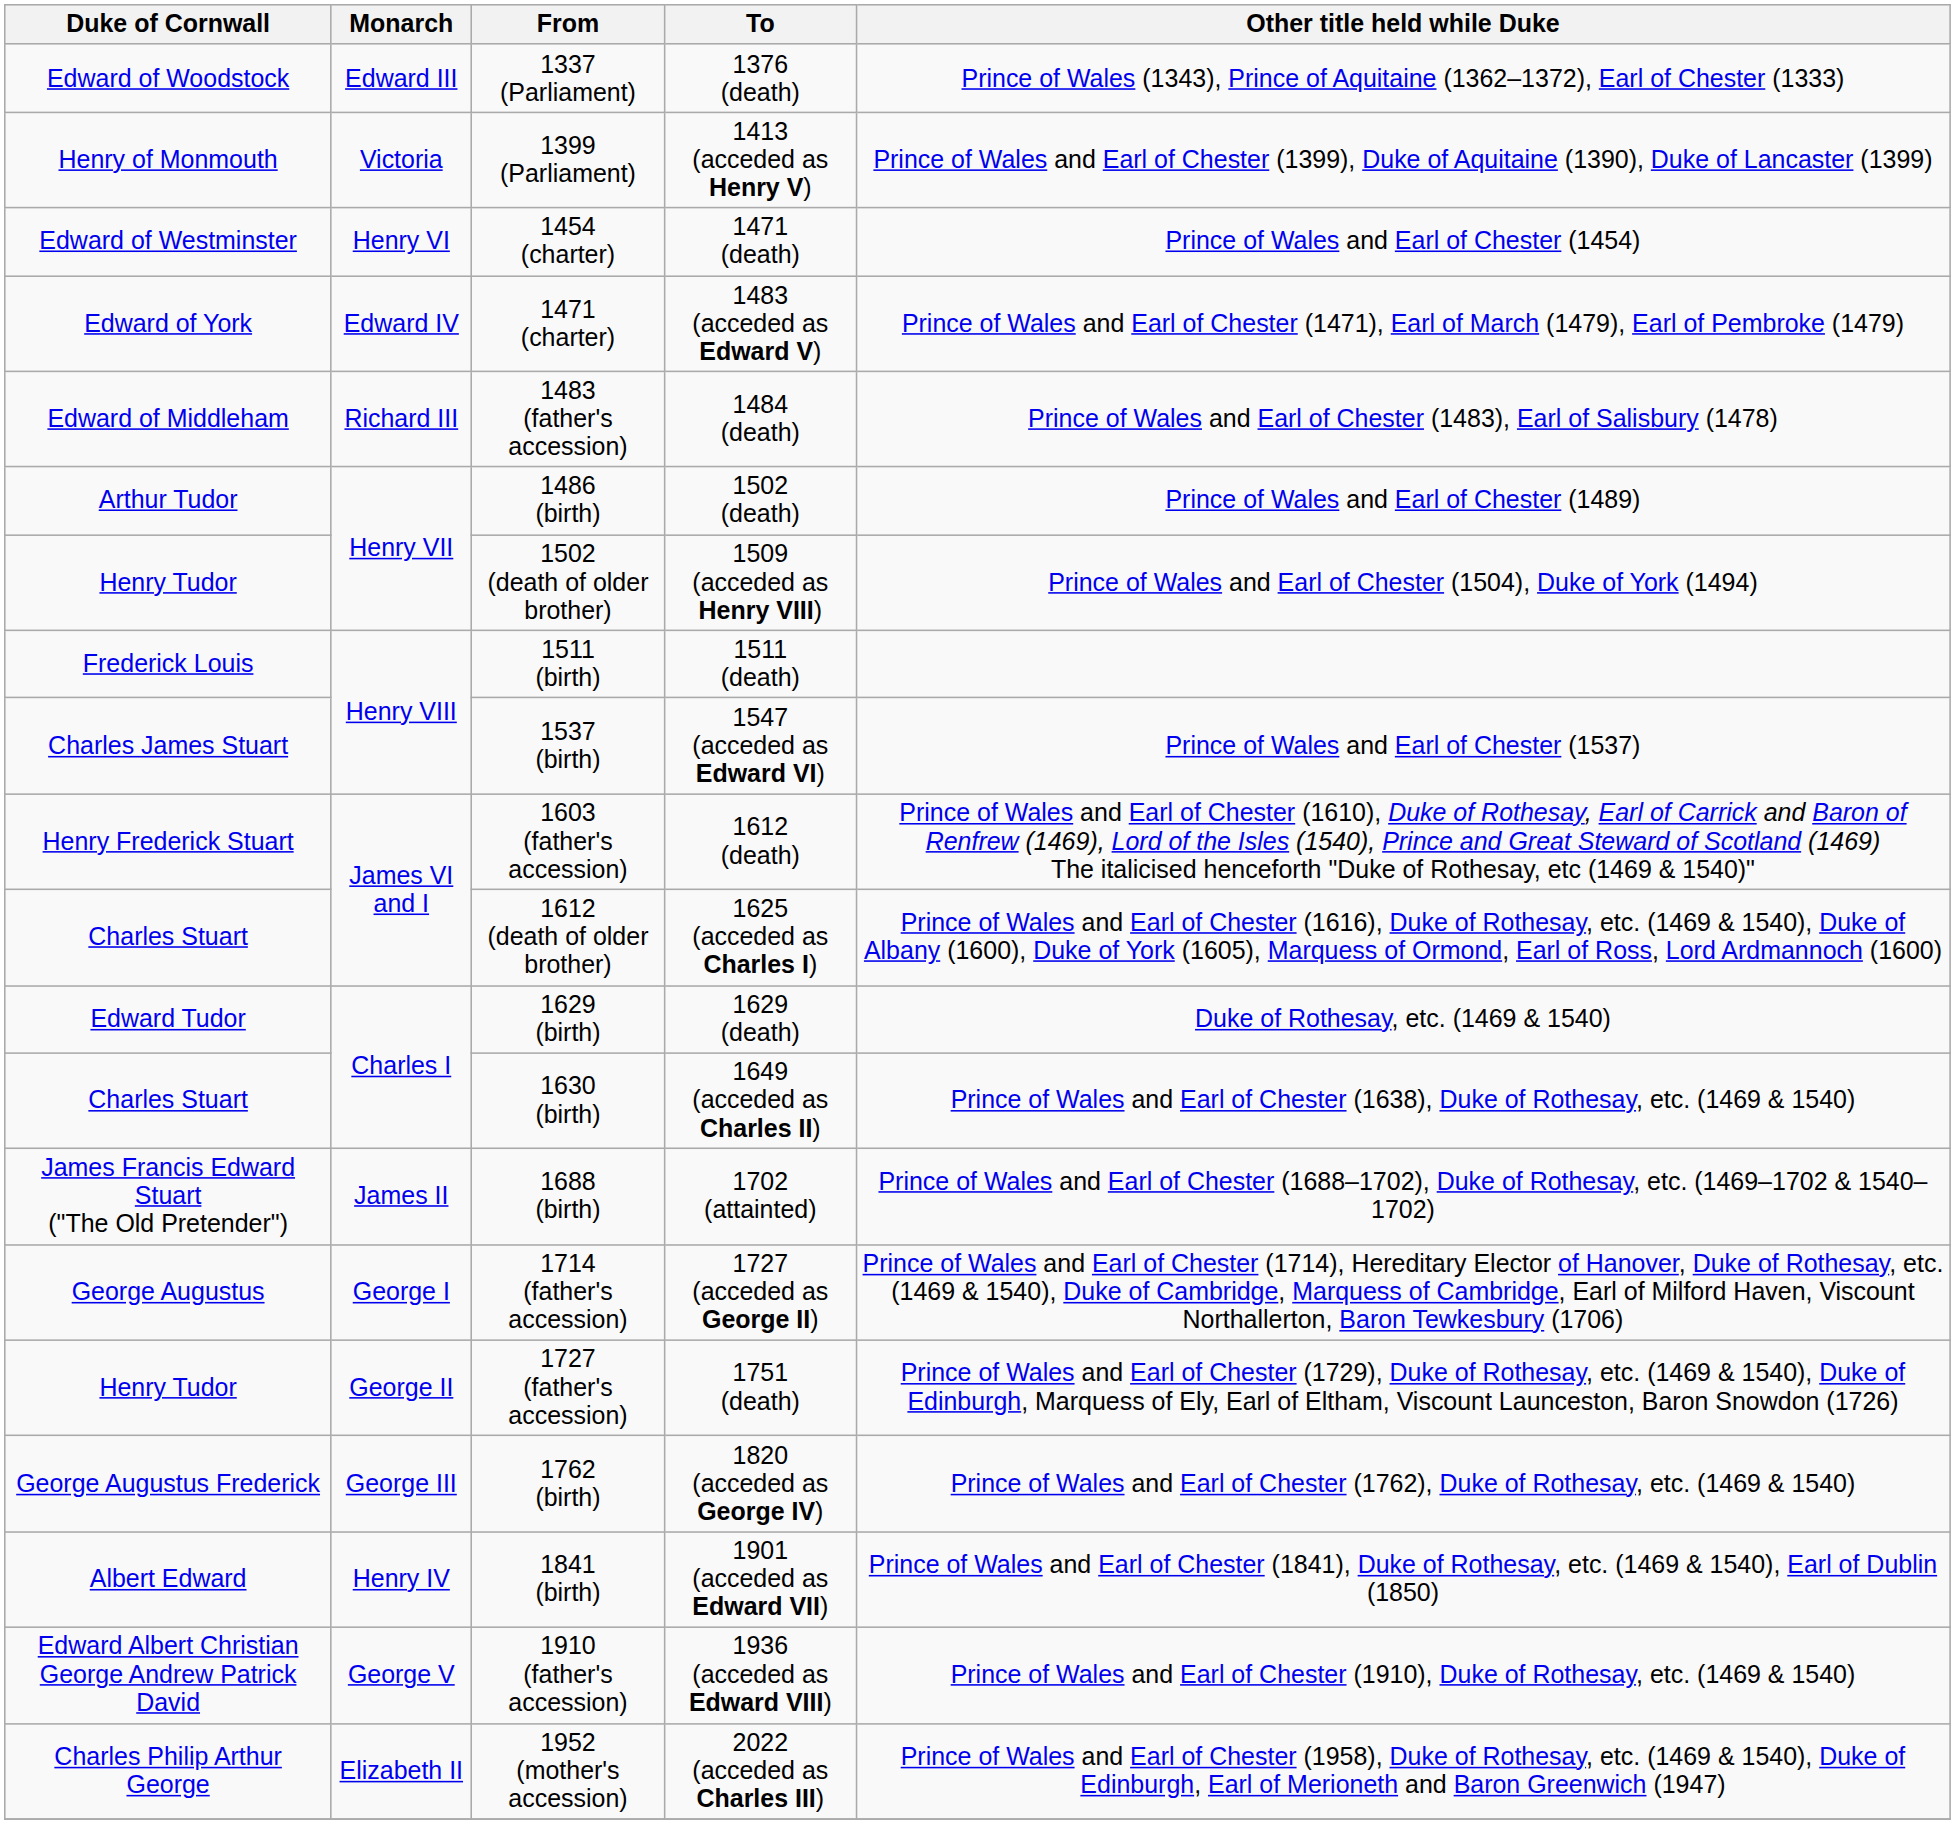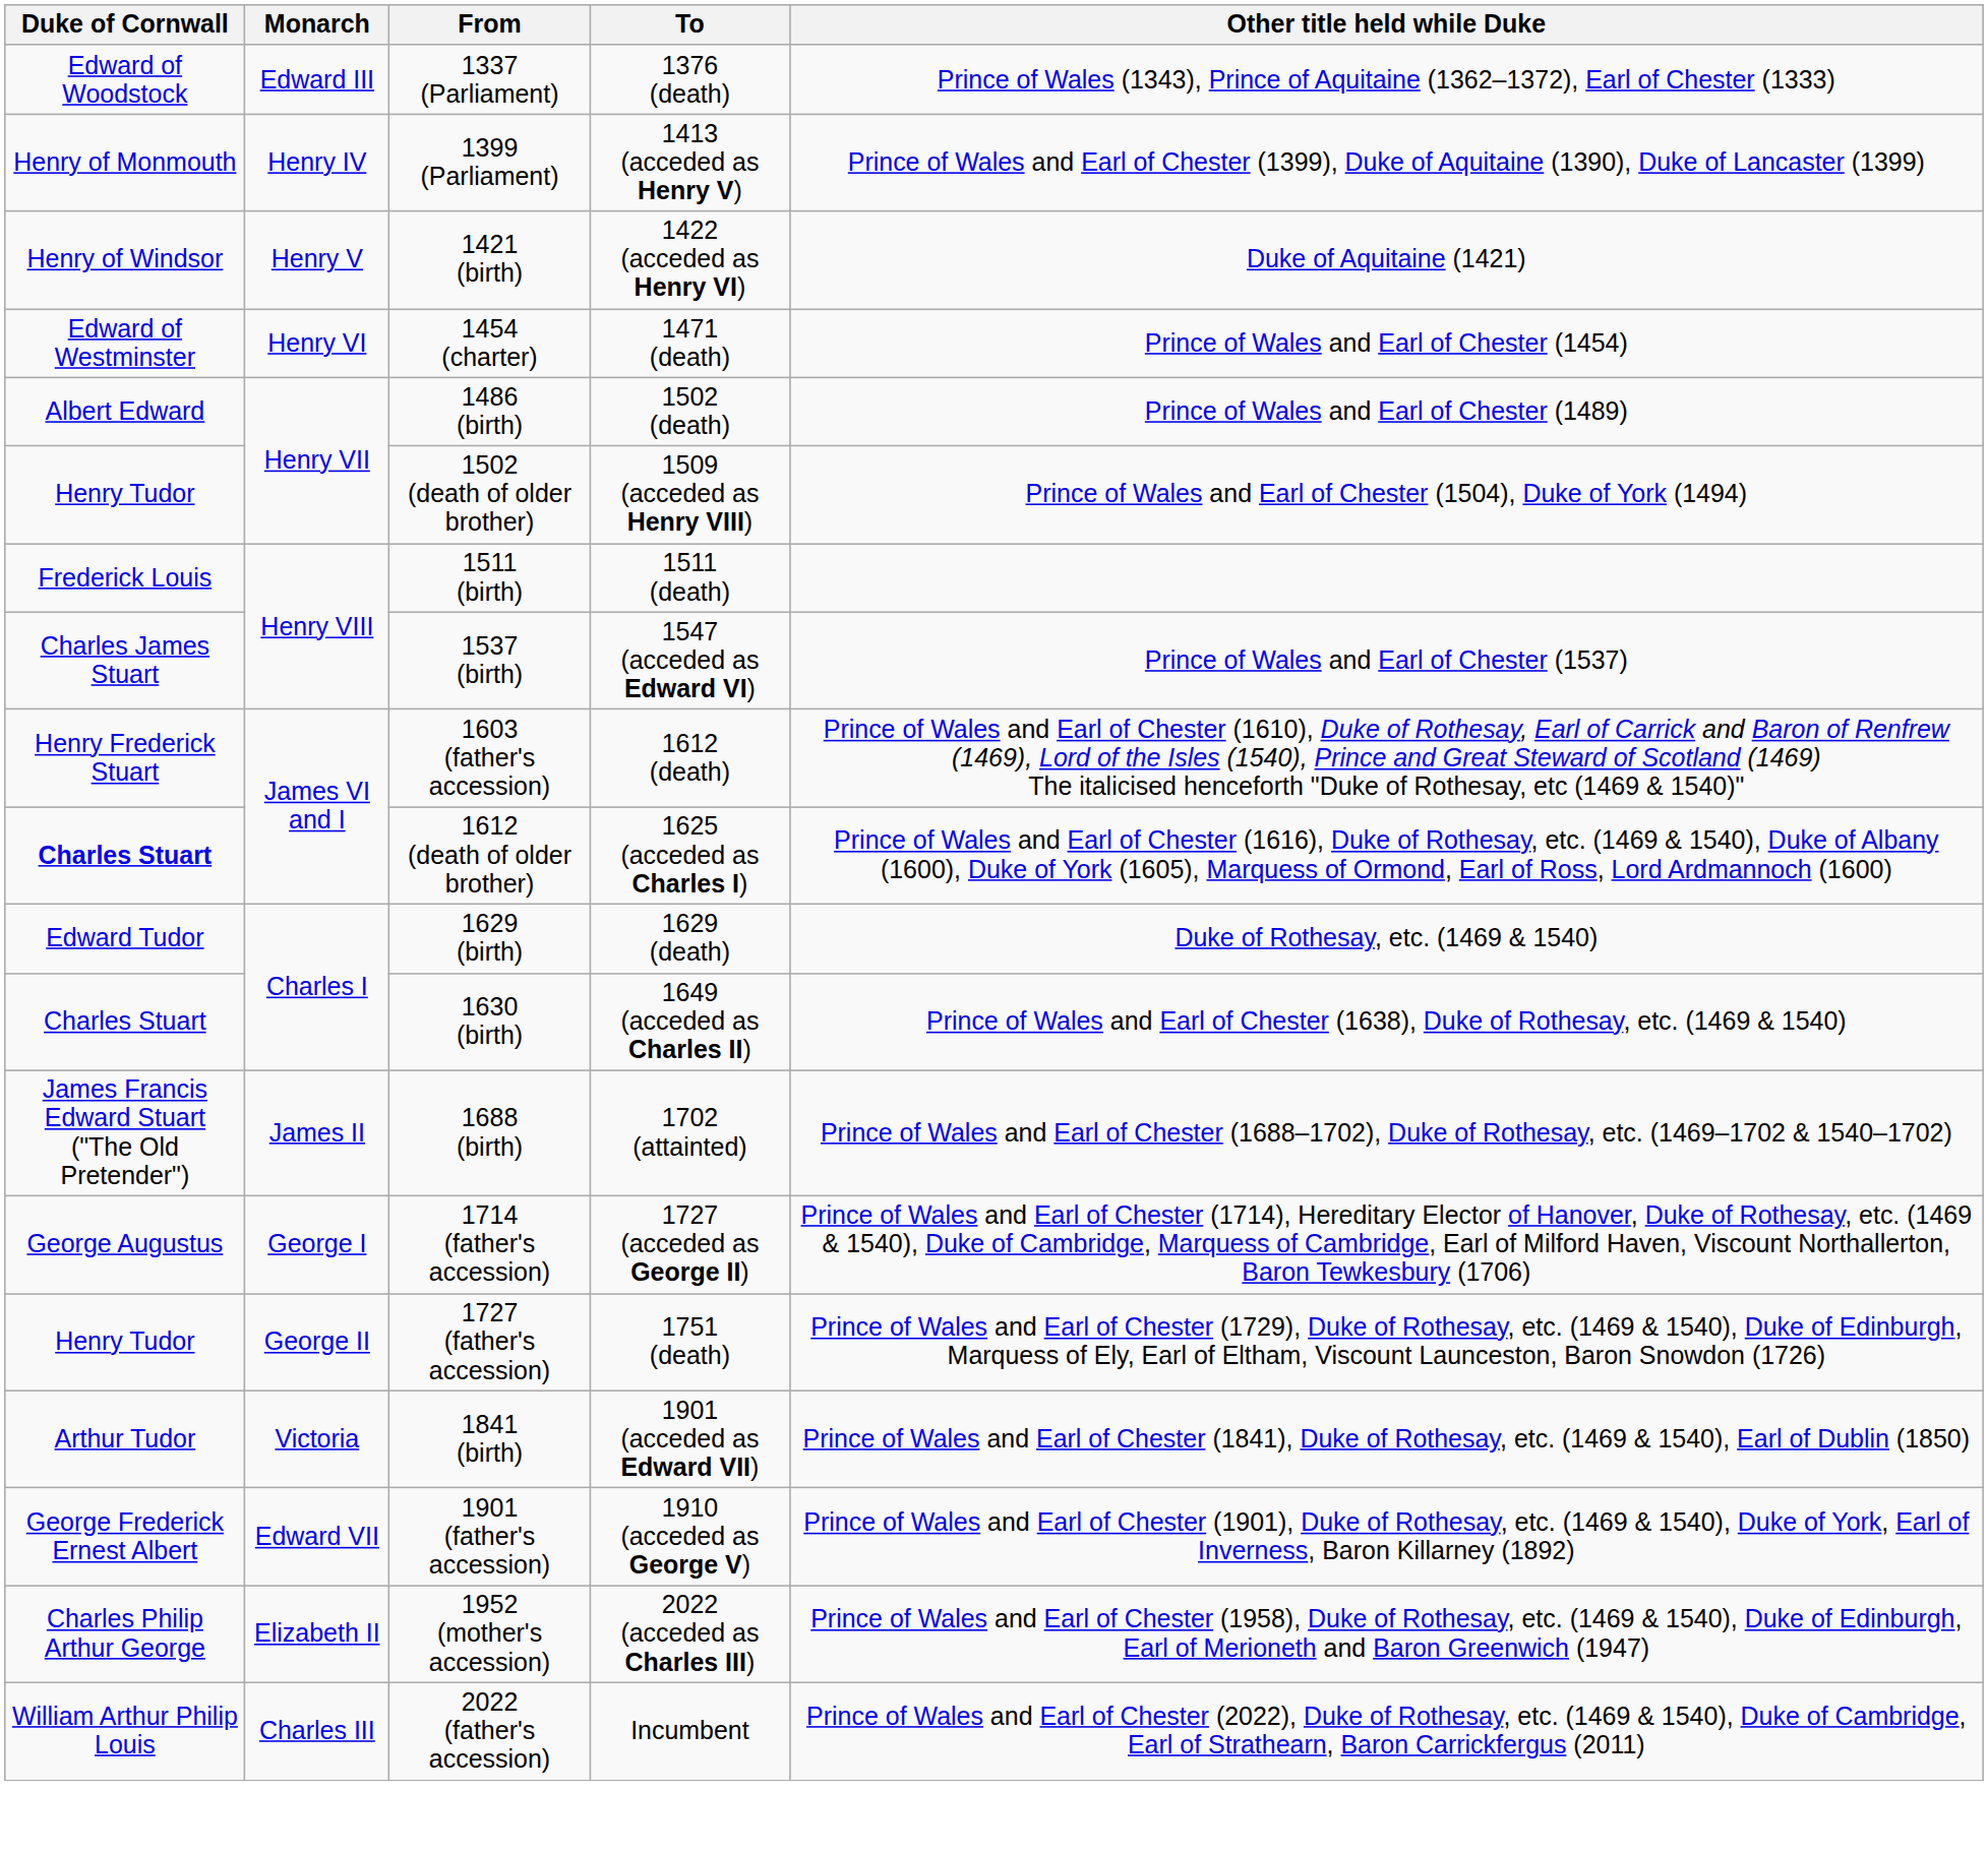1399 (Parliament) | Monarch: Victoria -> Henry IV
+ row: Henry of Windsor | Henry V | 1421 (birth) | 1422 (acceded as Henry VI) | Duke of Aquitaine (1421)
- row: Edward of York | Edward IV | 1471 (charter) | 1483 (acceded as Edward V) | Prince of Wales and Earl of Chester (1471), Earl of March (1479), Earl of Pembroke (1479)
- row: Edward of Middleham | Richard III | 1483 (father's accession) | 1484 (death) | Prince of Wales and Earl of Chester (1483), Earl of Salisbury (1478)
1486 (birth) | Duke of Cornwall: Arthur Tudor -> Albert Edward
1612 (death of older brother) | Duke of Cornwall: normal -> bold
- row: George Augustus Frederick | George III | 1762 (birth) | 1820 (acceded as George IV) | Prince of Wales and Earl of Chester (1762), Duke of Rothesay, etc. (1469 & 1540)
1841 (birth) | Duke of Cornwall: Albert Edward -> Arthur Tudor
1841 (birth) | Monarch: Henry IV -> Victoria
+ row: George Frederick Ernest Albert | Edward VII | 1901 (father's accession) | 1910 (acceded as George V) | Prince of Wales and Earl of Chester (1901), Duke of Rothesay, etc. (1469 & 1540), Duke of York, Earl of Inverness, Baron Killarney (1892)
- row: Edward Albert Christian George Andrew Patrick David | George V | 1910 (father's accession) | 1936 (acceded as Edward VIII) | Prince of Wales and Earl of Chester (1910), Duke of Rothesay, etc. (1469 & 1540)
+ row: William Arthur Philip Louis | Charles III | 2022 (father's accession) | Incumbent | Prince of Wales and Earl of Chester (2022), Duke of Rothesay, etc. (1469 & 1540), Duke of Cambridge, Earl of Strathearn, Baron Carrickfergus (2011)
